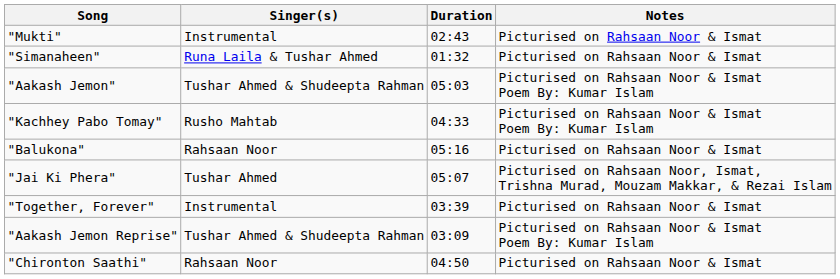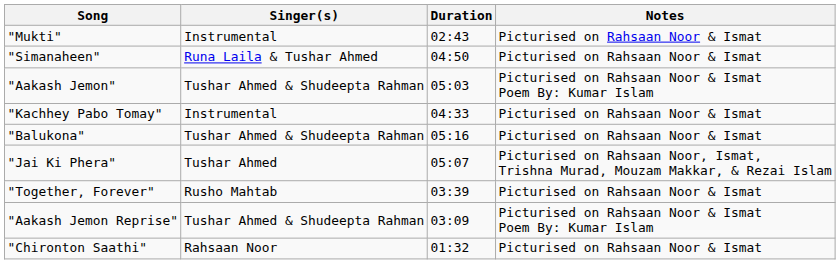"Simanaheen" | Duration: 01:32 -> 04:50
"Kachhey Pabo Tomay" | Singer(s): Rusho Mahtab -> Instrumental
"Kachhey Pabo Tomay" | Notes: Picturised on Rahsaan Noor & Ismat Poem By: Kumar Islam -> Picturised on Rahsaan Noor & Ismat
"Balukona" | Singer(s): Rahsaan Noor -> Tushar Ahmed & Shudeepta Rahman
"Together, Forever" | Singer(s): Instrumental -> Rusho Mahtab
"Chironton Saathi" | Duration: 04:50 -> 01:32
